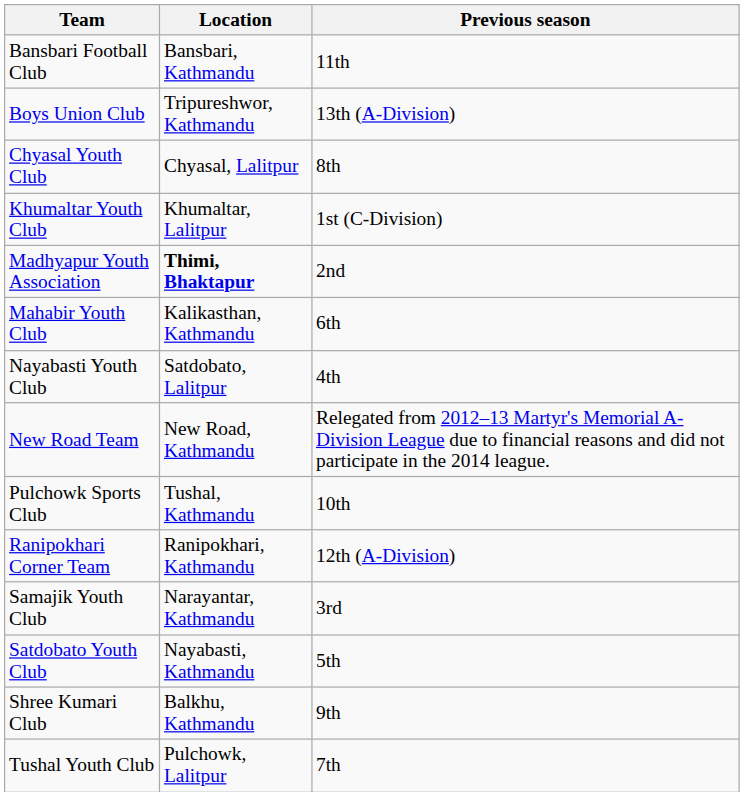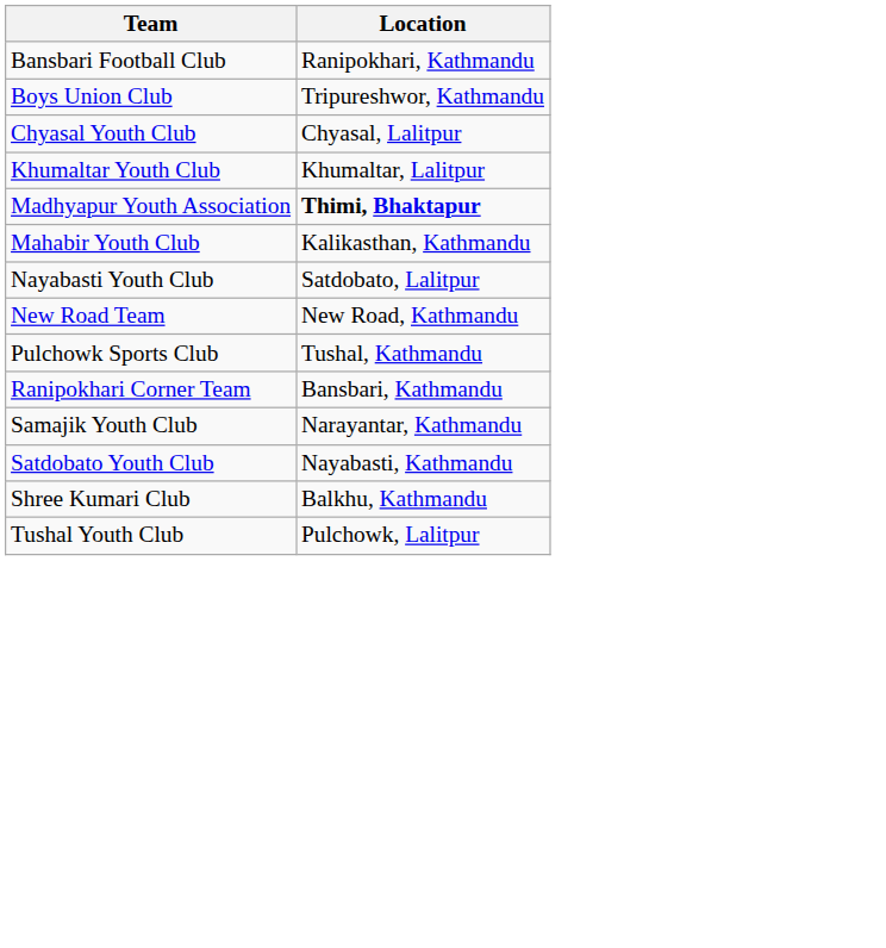- column: Previous season | 11th | 13th (A-Division) | 8th | 1st (C-Division) | 2nd | 6th | 4th | Relegated from 2012–13 Martyr's Memorial A-Division League due to financial reasons and did not participate in the 2014 league. | 10th | 12th (A-Division) | 3rd | 5th | 9th | 7th
Bansbari Football Club | Location: Bansbari, Kathmandu -> Ranipokhari, Kathmandu
Ranipokhari Corner Team | Location: Ranipokhari, Kathmandu -> Bansbari, Kathmandu
